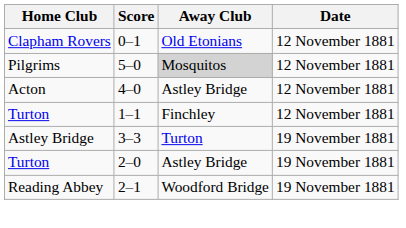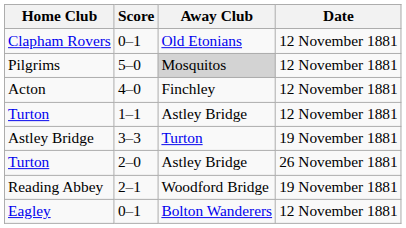Acton | Away Club: Astley Bridge -> Finchley
Turton / 1–1 | Away Club: Finchley -> Astley Bridge
Turton / 2–0 | Date: 19 November 1881 -> 26 November 1881
+ row: Eagley | 0–1 | Bolton Wanderers | 12 November 1881
